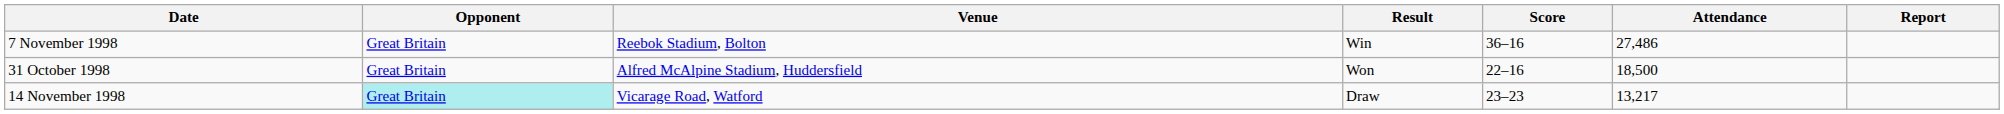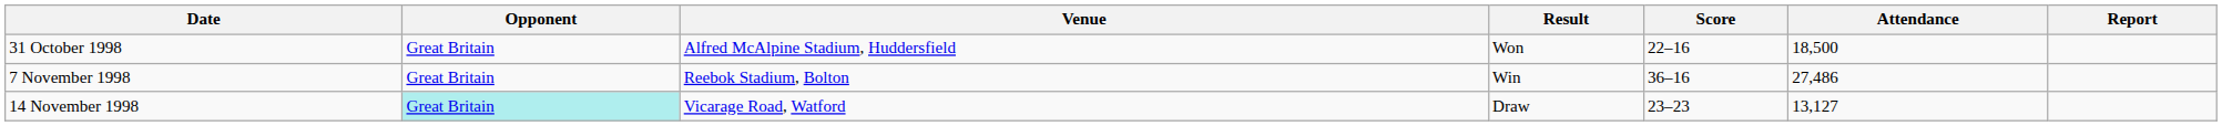rows swapped: 31 October 1998 <-> 7 November 1998
14 November 1998 | Attendance: 13,217 -> 13,127
